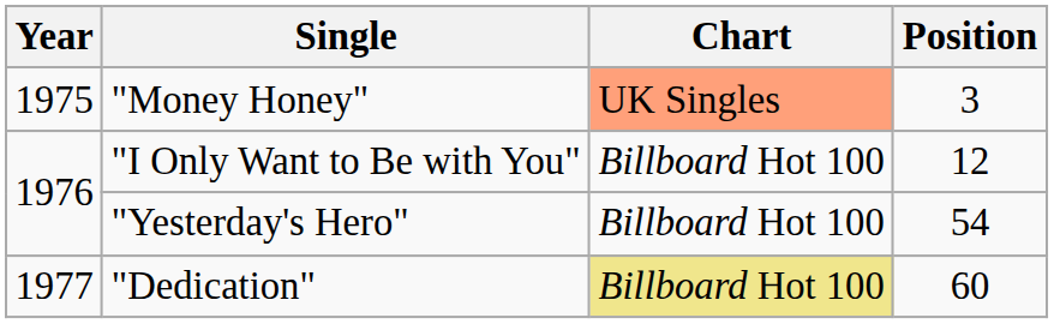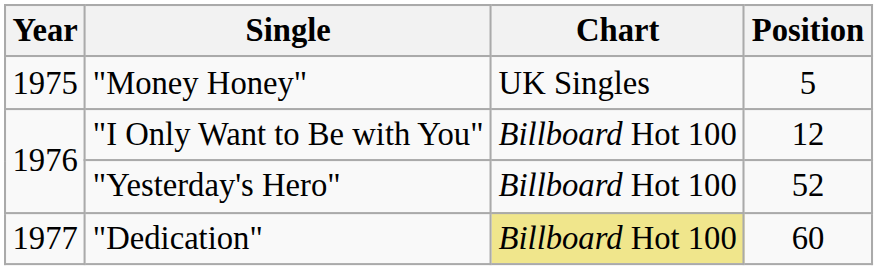"Money Honey" | Chart: lightsalmon background -> no background
"Money Honey" | Position: 3 -> 5
"Yesterday's Hero" | Position: 54 -> 52
